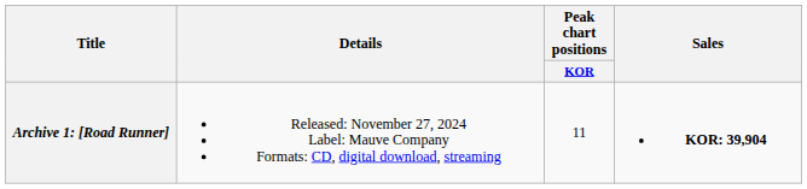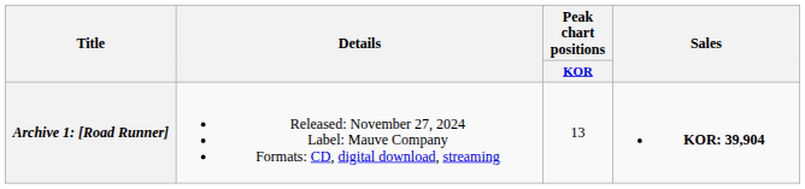Archive 1: [Road Runner] | Peak chart positions / KOR: 11 -> 13
